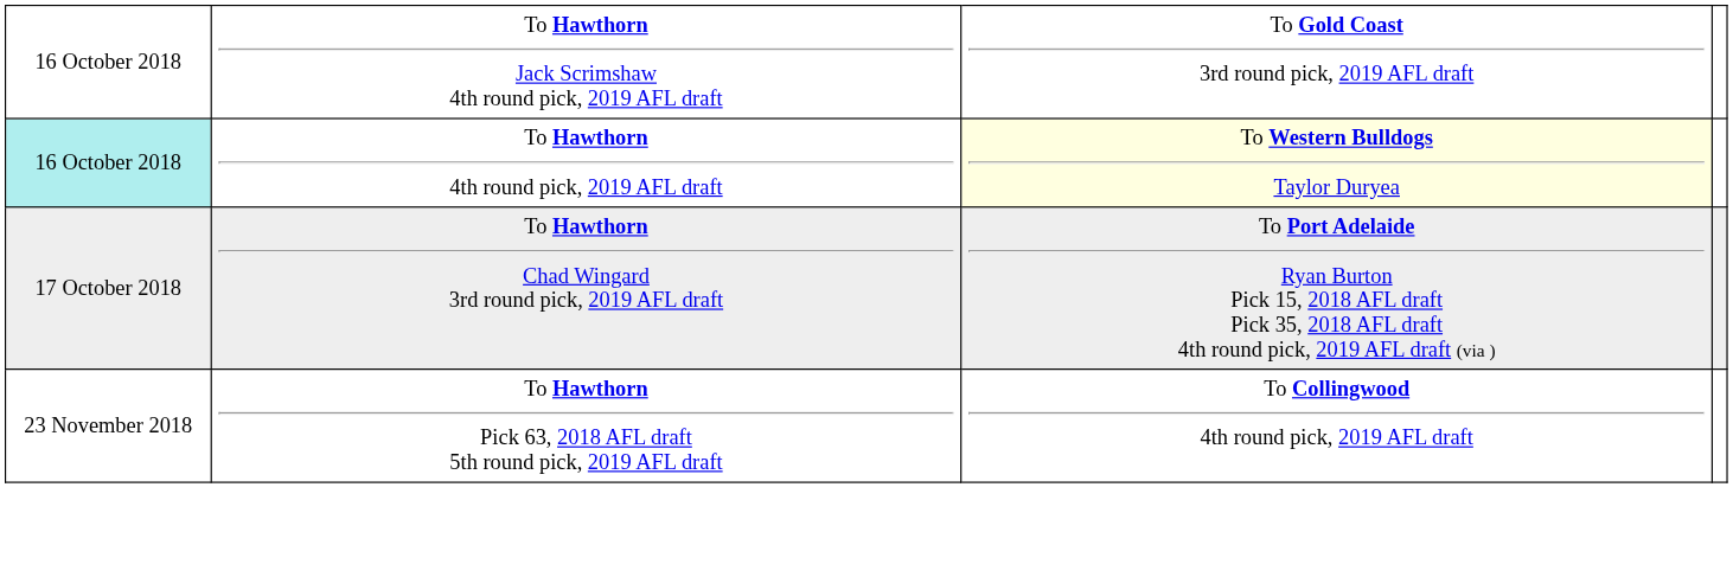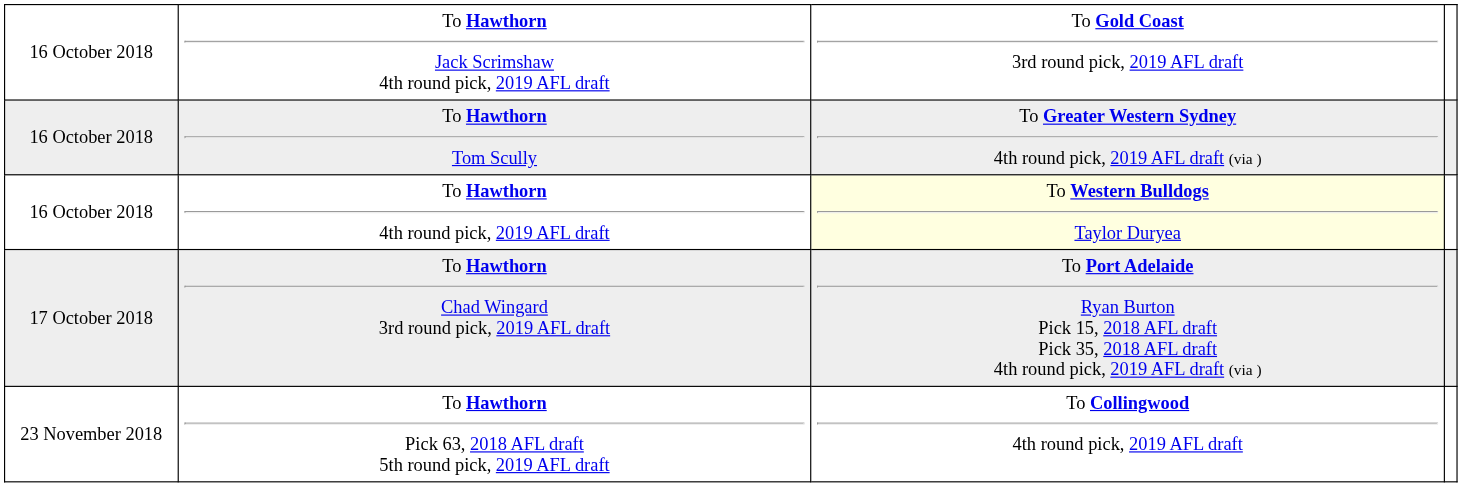+ row: 16 October 2018 | To Hawthorn Tom Scully | To Greater Western Sydney 4th round pick, 2019 AFL draft (via )
To Hawthorn 4th round pick, 2019 AFL draft | column 1: paleturquoise background -> no background
